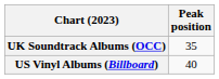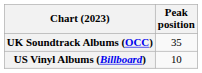US Vinyl Albums (Billboard) | Peak position: 40 -> 10
